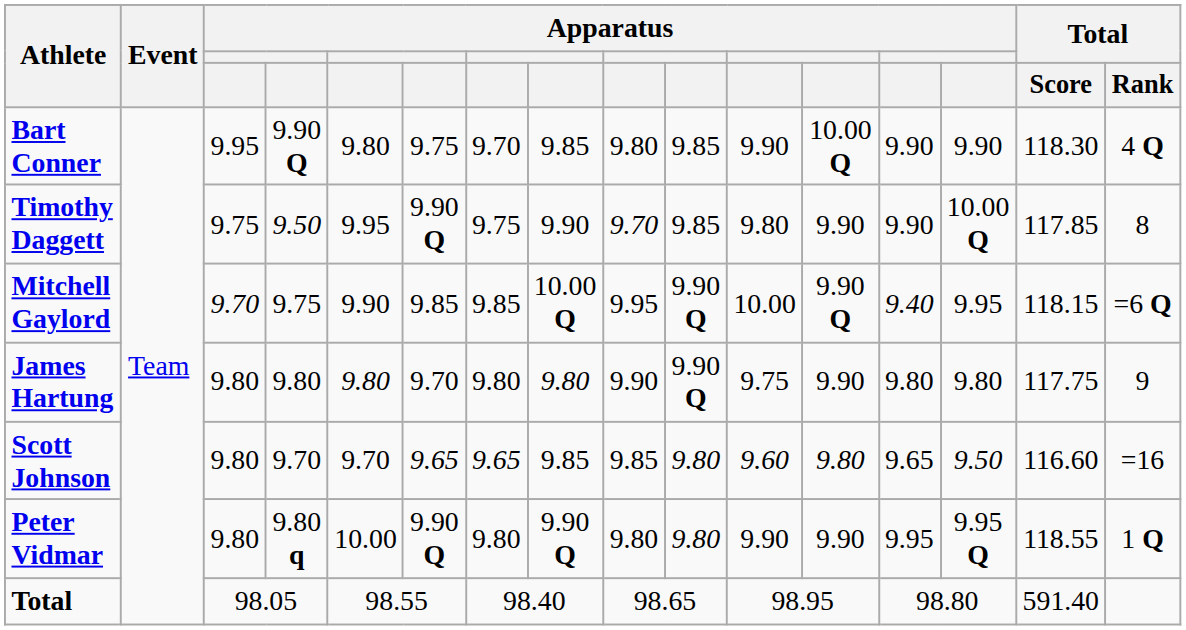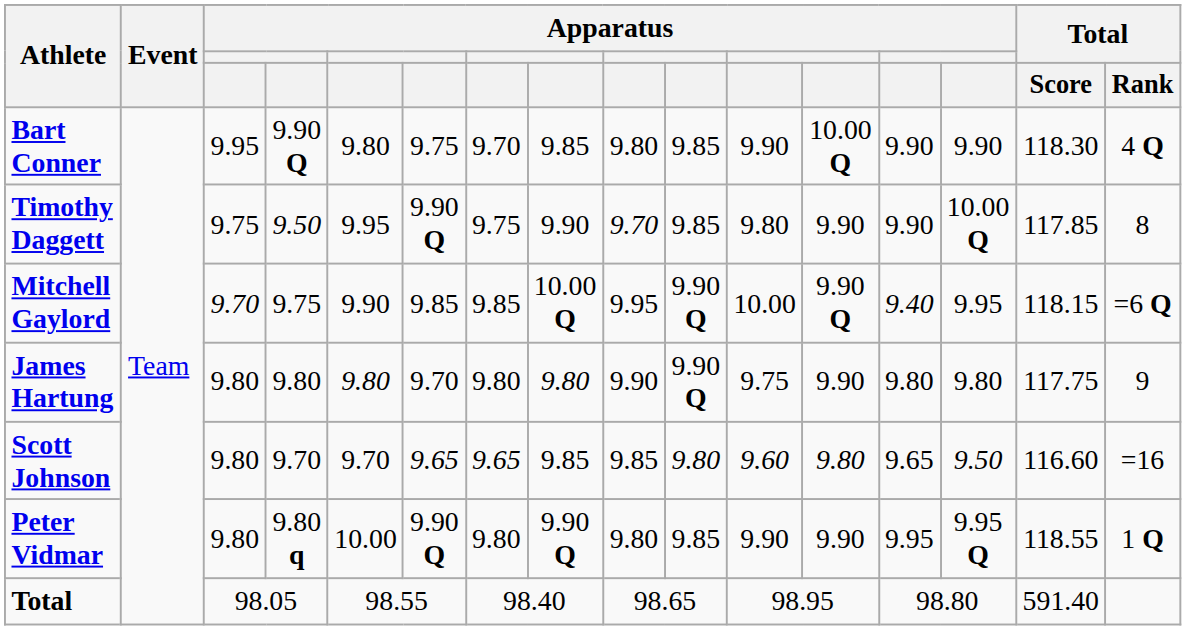Peter Vidmar | column 10: 9.80 -> 9.85
